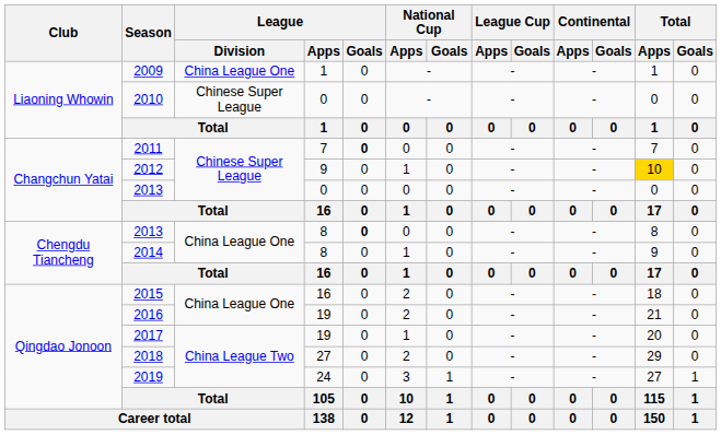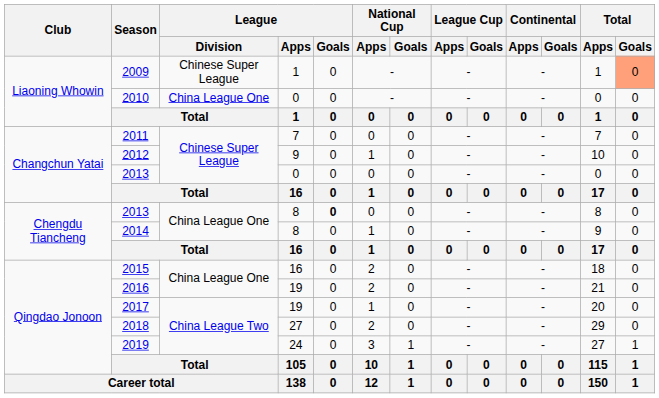2009 | League / Division: China League One -> Chinese Super League
2009 | Total / Goals: no background -> lightsalmon background
2010 | League / Division: Chinese Super League -> China League One
2011 | League / Goals: bold -> normal
2012 | Total / Apps: gold background -> no background
